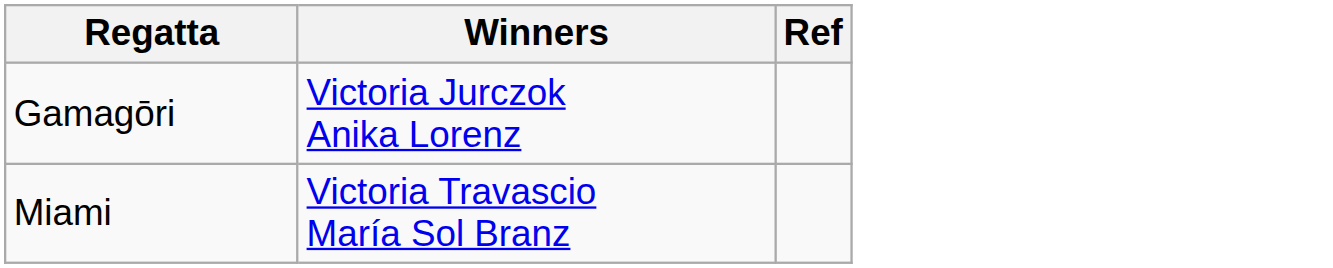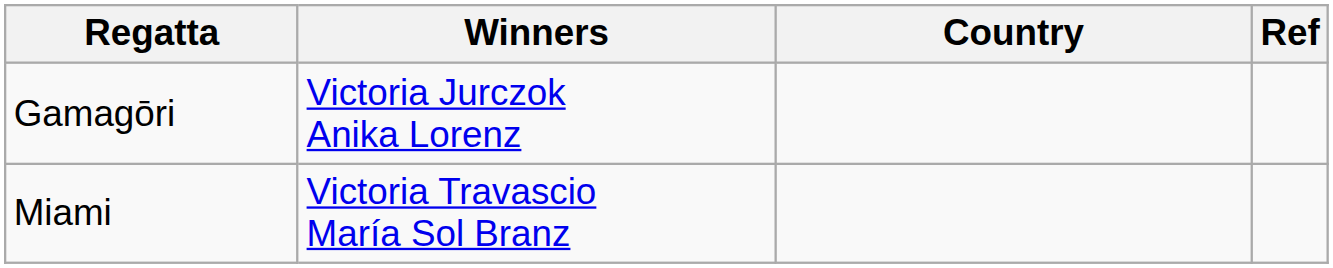+ column: Country
